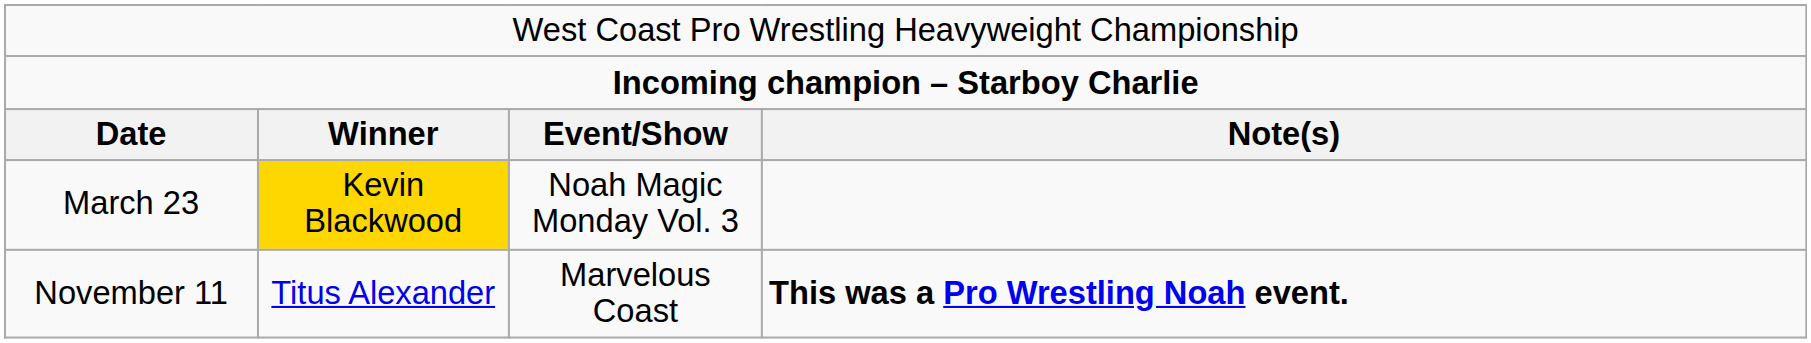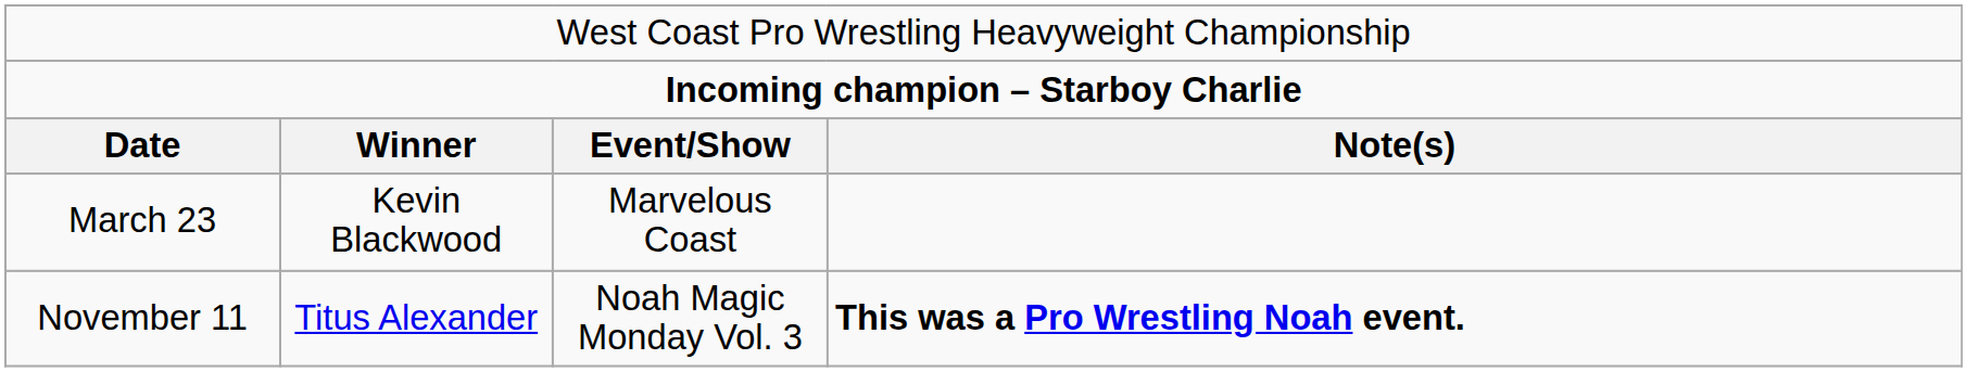March 23 | column 2: gold background -> no background
March 23 | column 3: Noah Magic Monday Vol. 3 -> Marvelous Coast
November 11 | column 3: Marvelous Coast -> Noah Magic Monday Vol. 3
